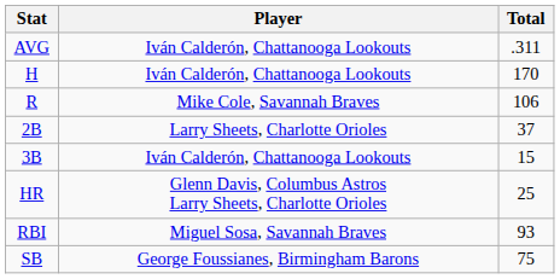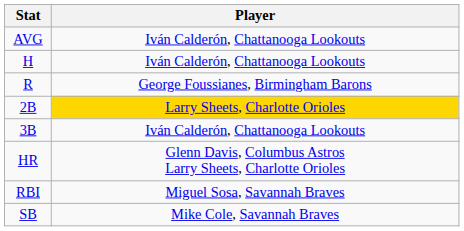- column: Total | .311 | 170 | 106 | 37 | 15 | 25 | 93 | 75
R | Player: Mike Cole, Savannah Braves -> George Foussianes, Birmingham Barons
2B | Player: no background -> gold background
SB | Player: George Foussianes, Birmingham Barons -> Mike Cole, Savannah Braves
